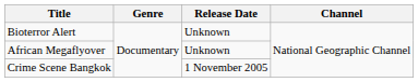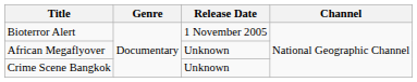Bioterror Alert | Release Date: Unknown -> 1 November 2005
Crime Scene Bangkok | Release Date: 1 November 2005 -> Unknown
